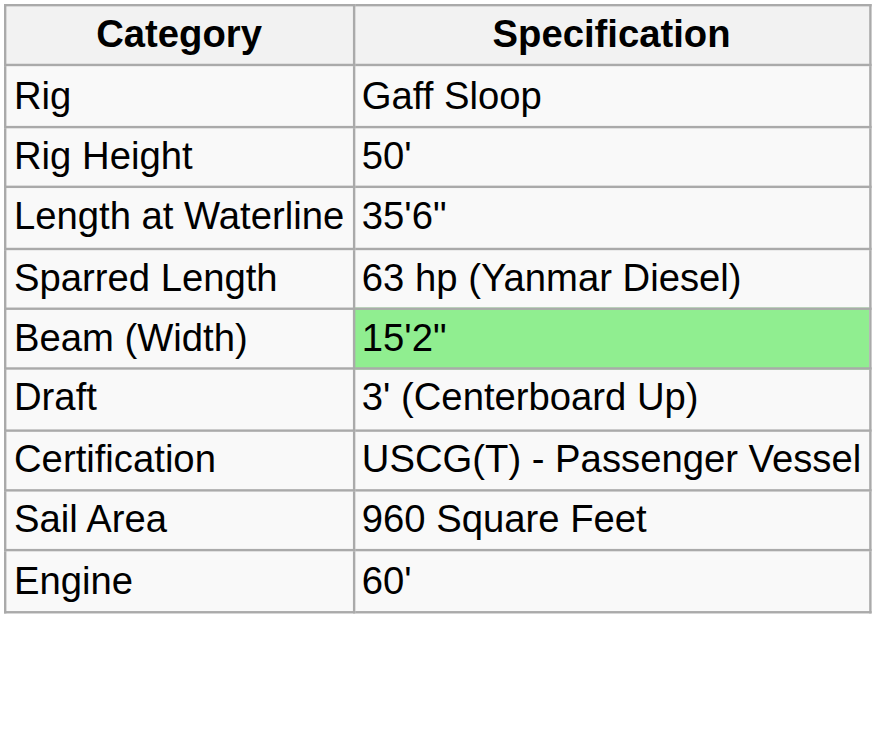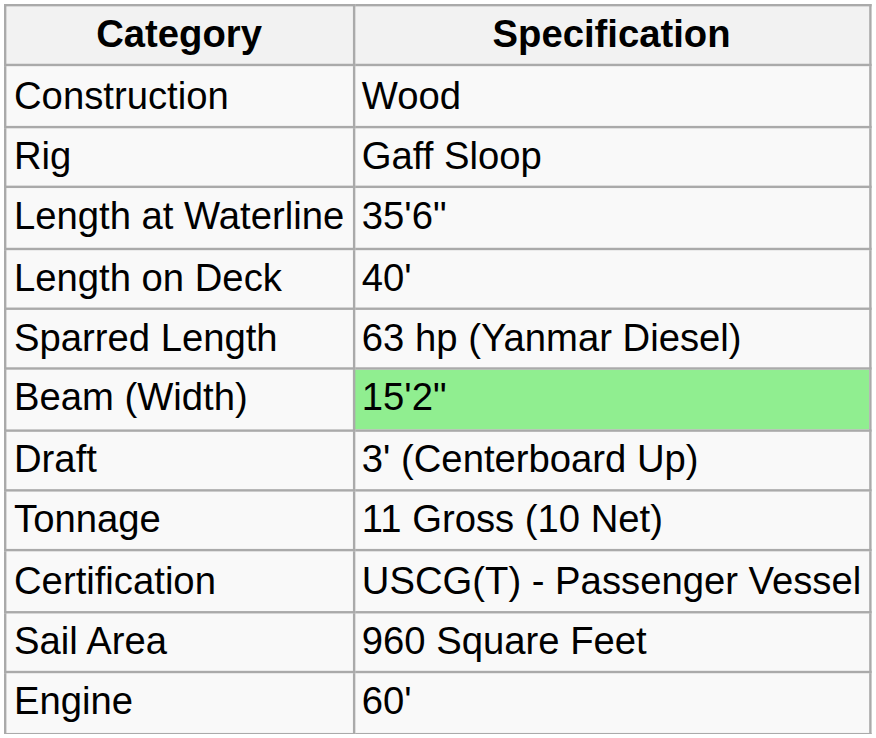+ row: Construction | Wood
- row: Rig Height | 50'
+ row: Length on Deck | 40'
+ row: Tonnage | 11 Gross (10 Net)
